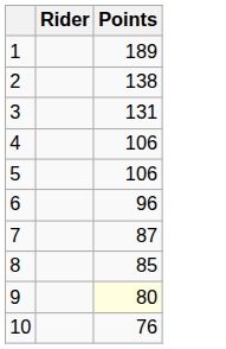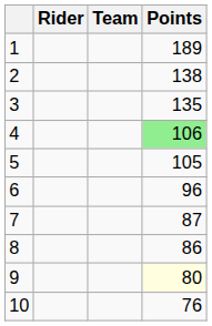+ column: Team
3 | Points: 131 -> 135
4 | Points: no background -> lightgreen background
5 | Points: 106 -> 105
8 | Points: 85 -> 86
